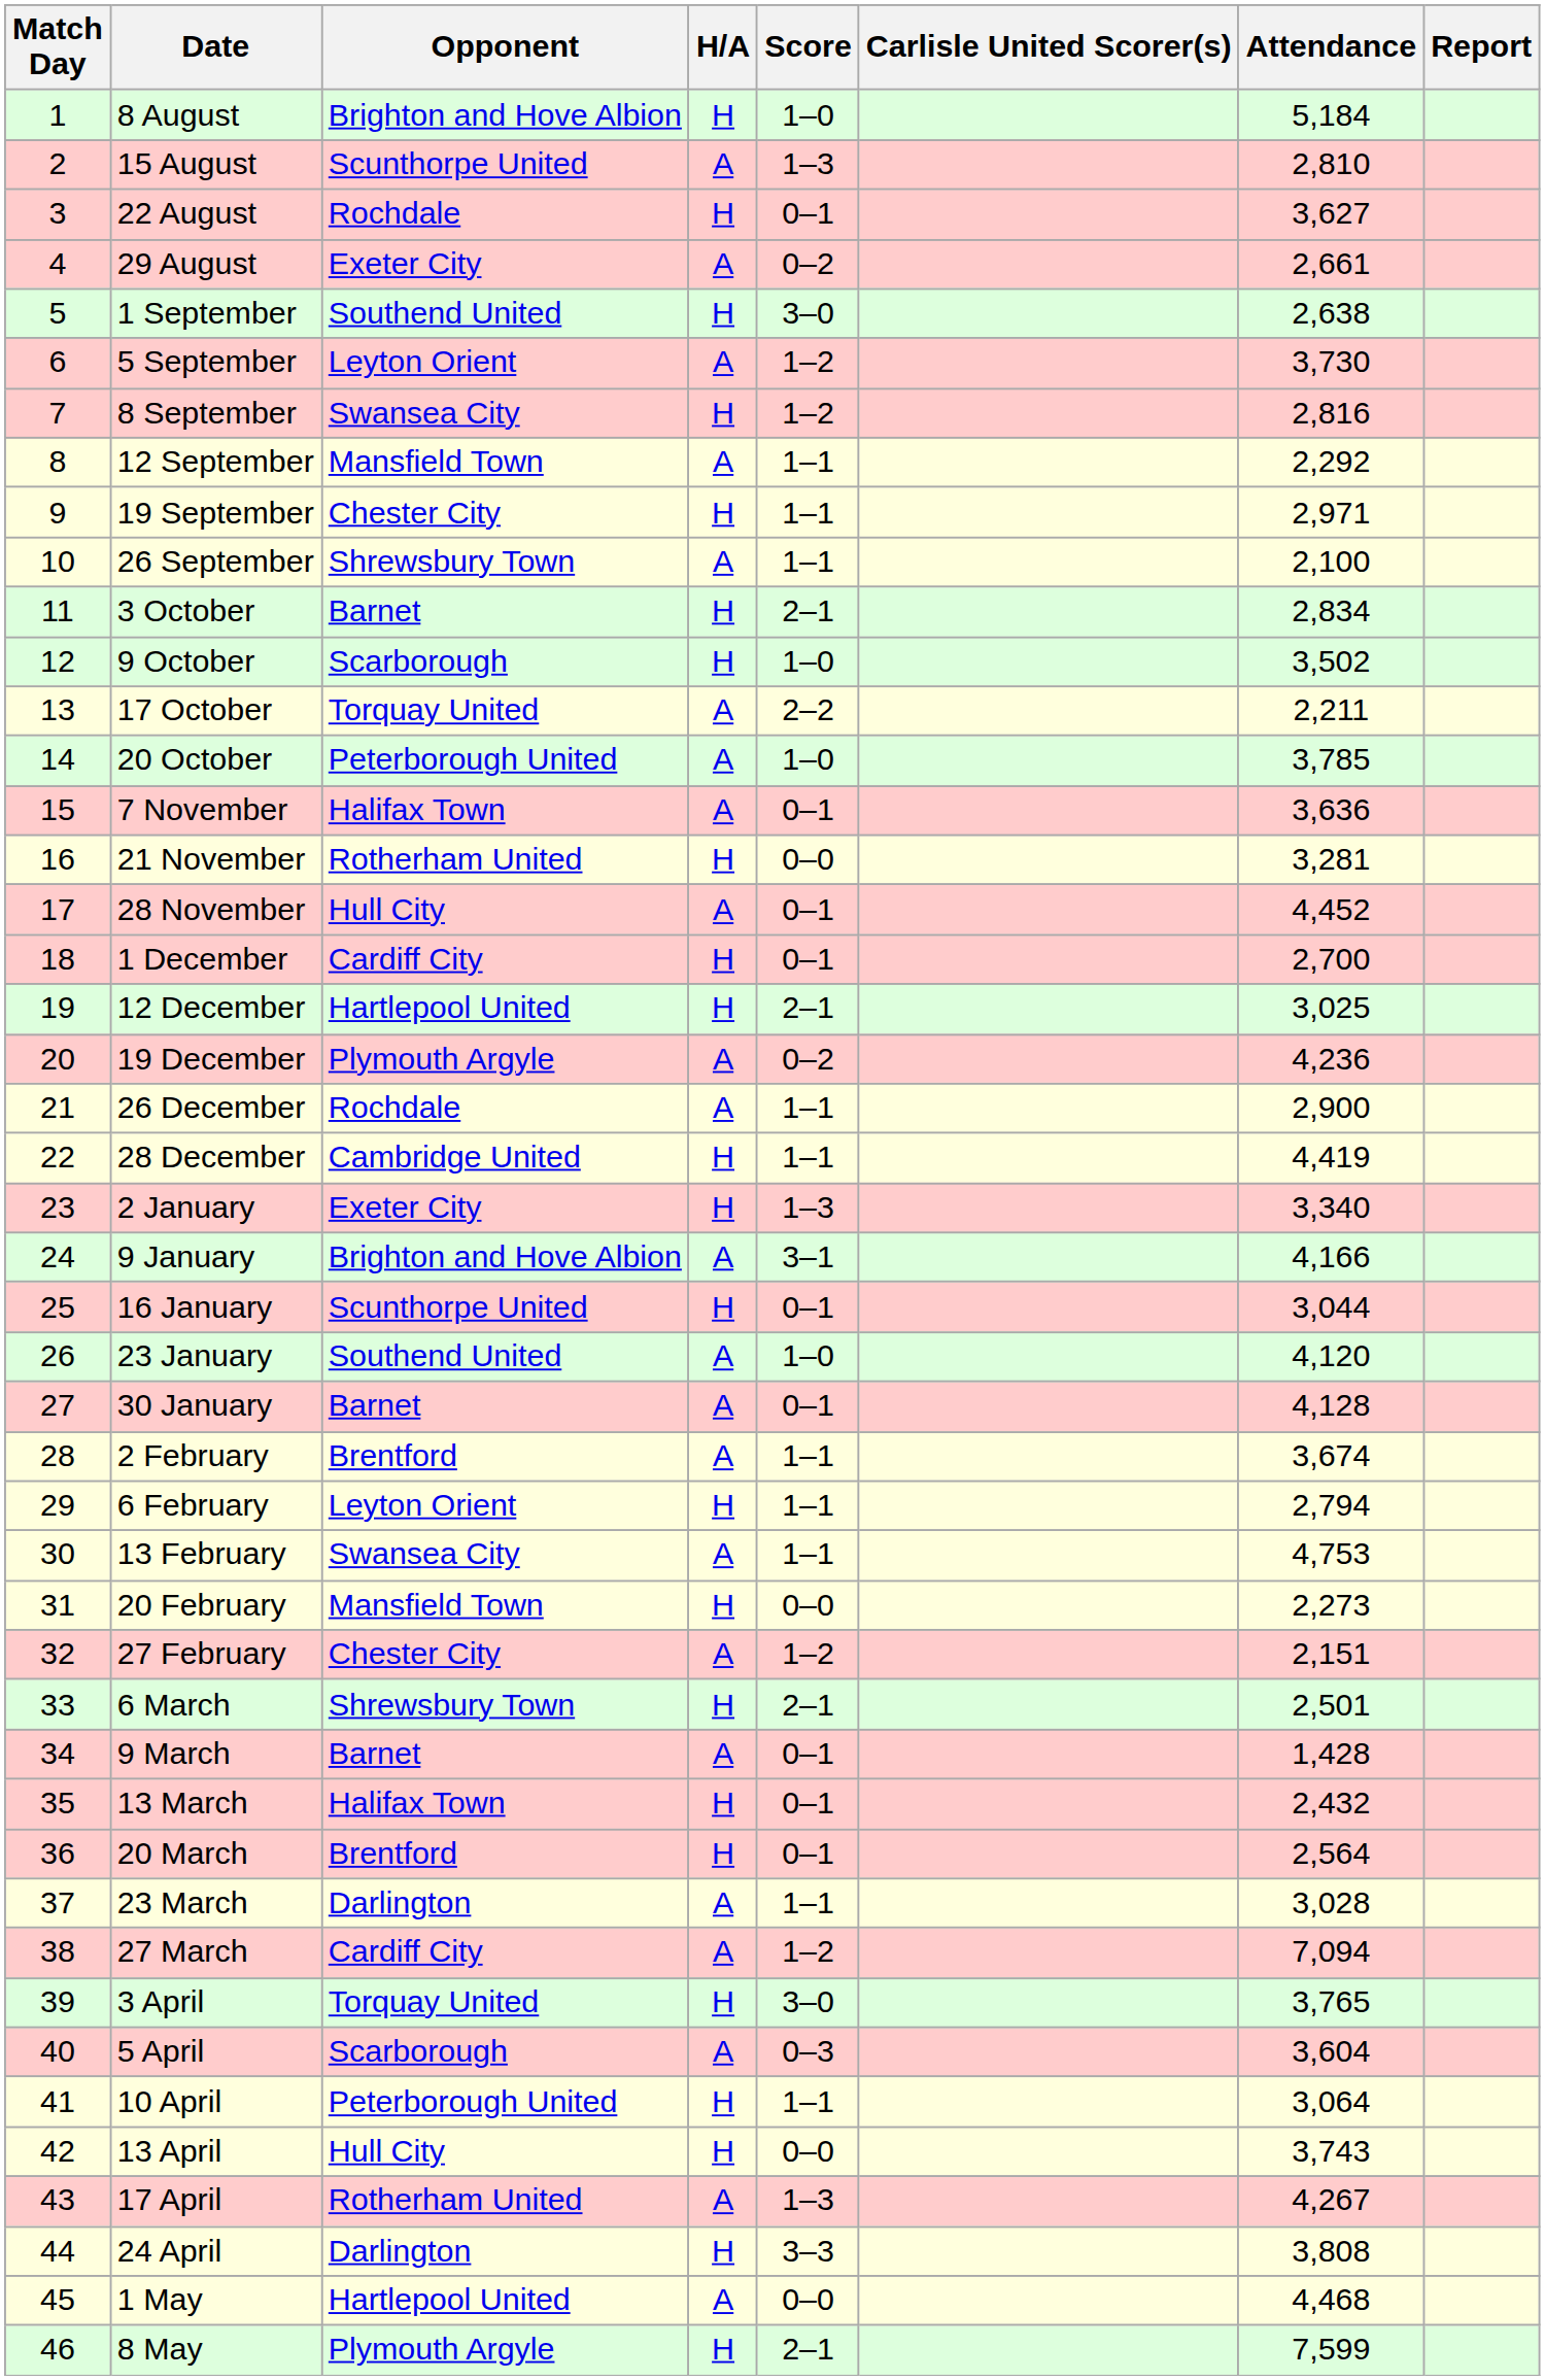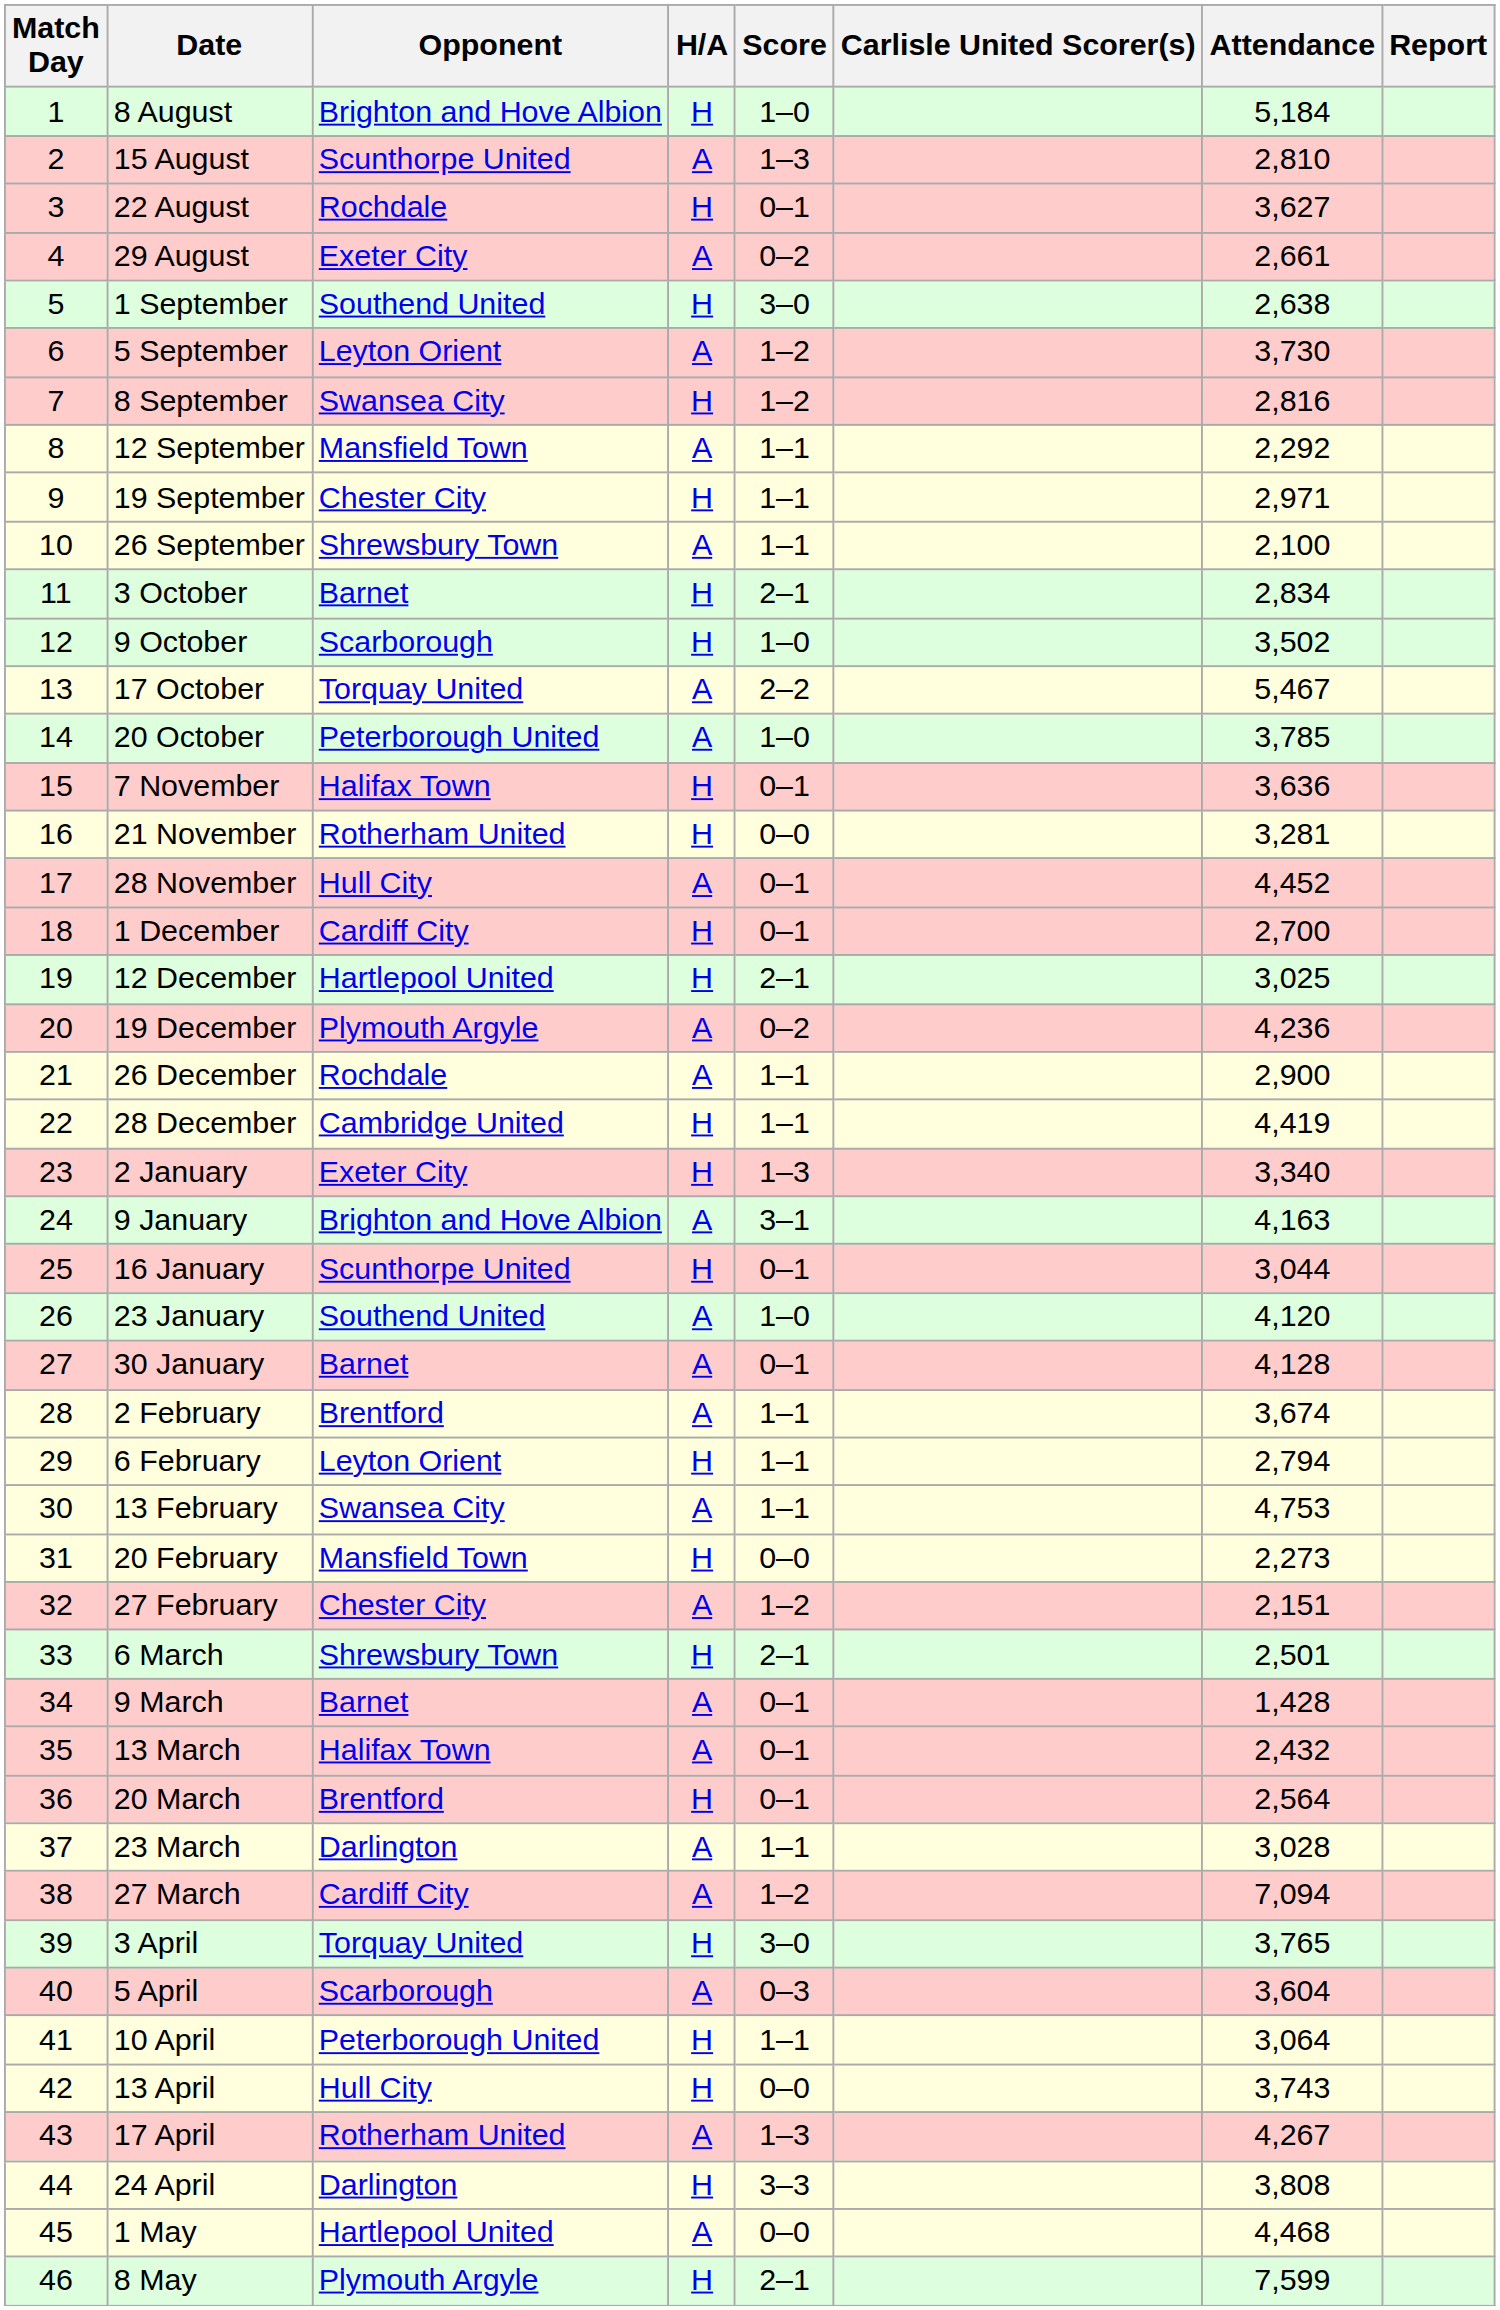17 October | Attendance: 2,211 -> 5,467
7 November | H/A: A -> H
9 January | Attendance: 4,166 -> 4,163
13 March | H/A: H -> A
